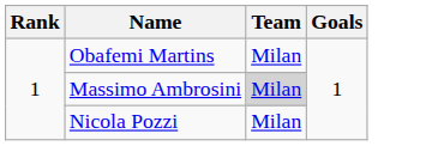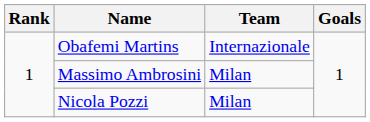Obafemi Martins | Team: Milan -> Internazionale
Massimo Ambrosini | Team: lightgrey background -> no background
